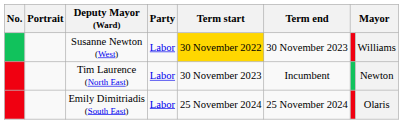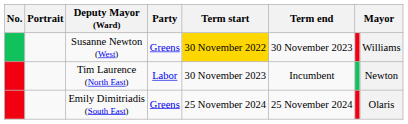Susanne Newton (West) | Party: Labor -> Greens
Emily Dimitriadis (South East) | Party: Labor -> Greens
